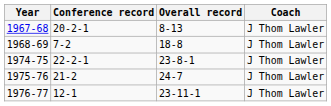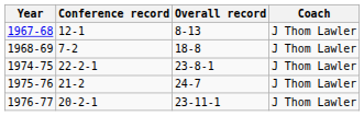1967-68 | Conference record: 20-2-1 -> 12-1
1976-77 | Conference record: 12-1 -> 20-2-1
